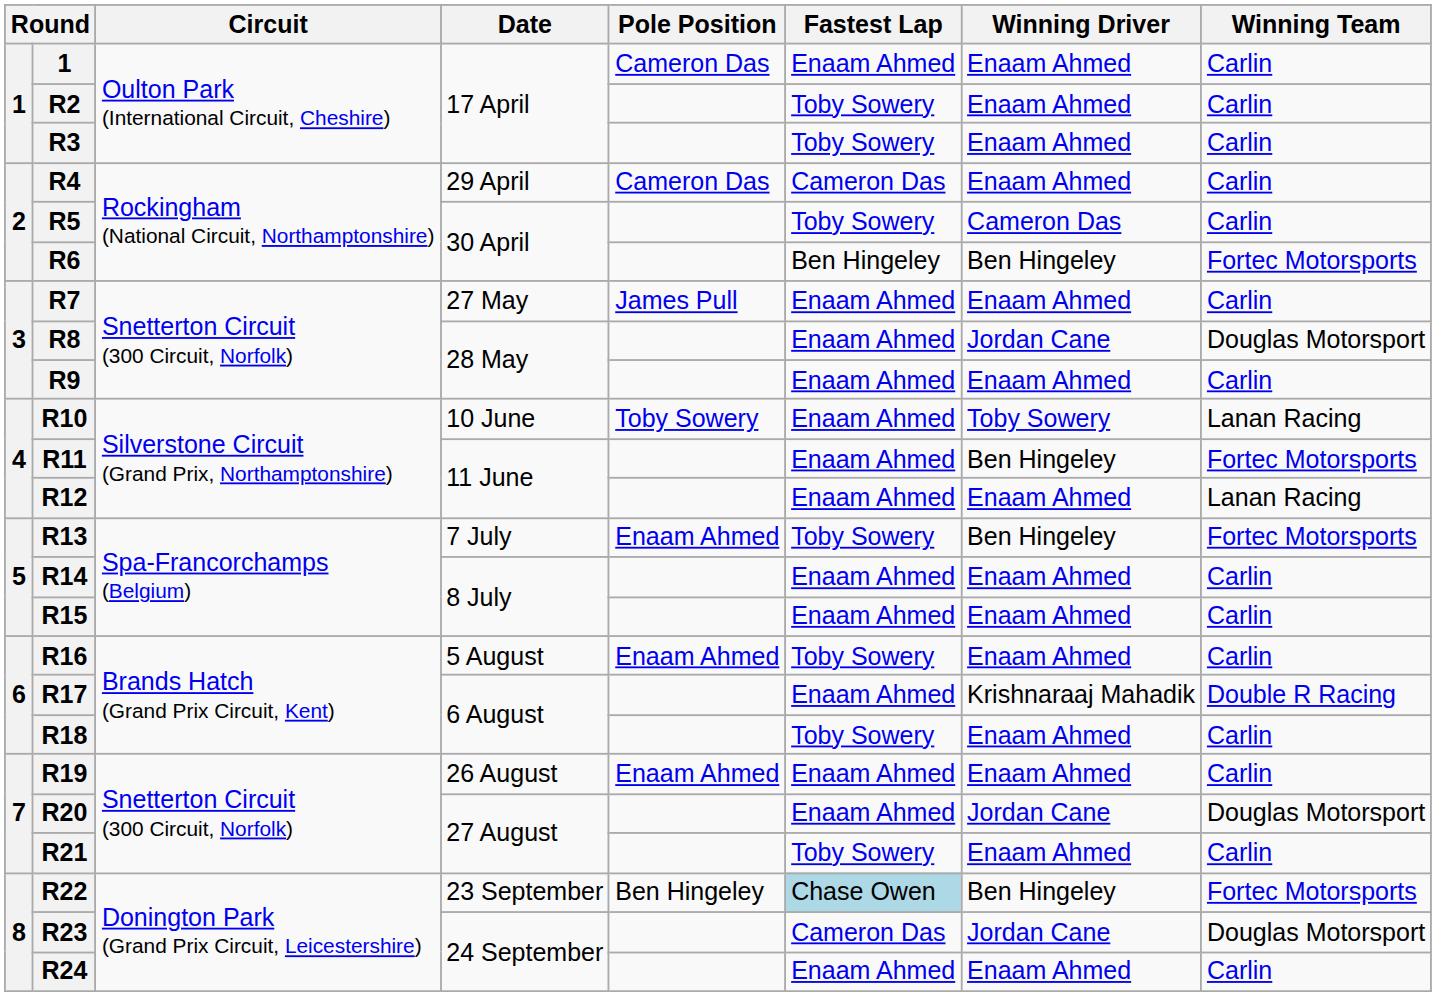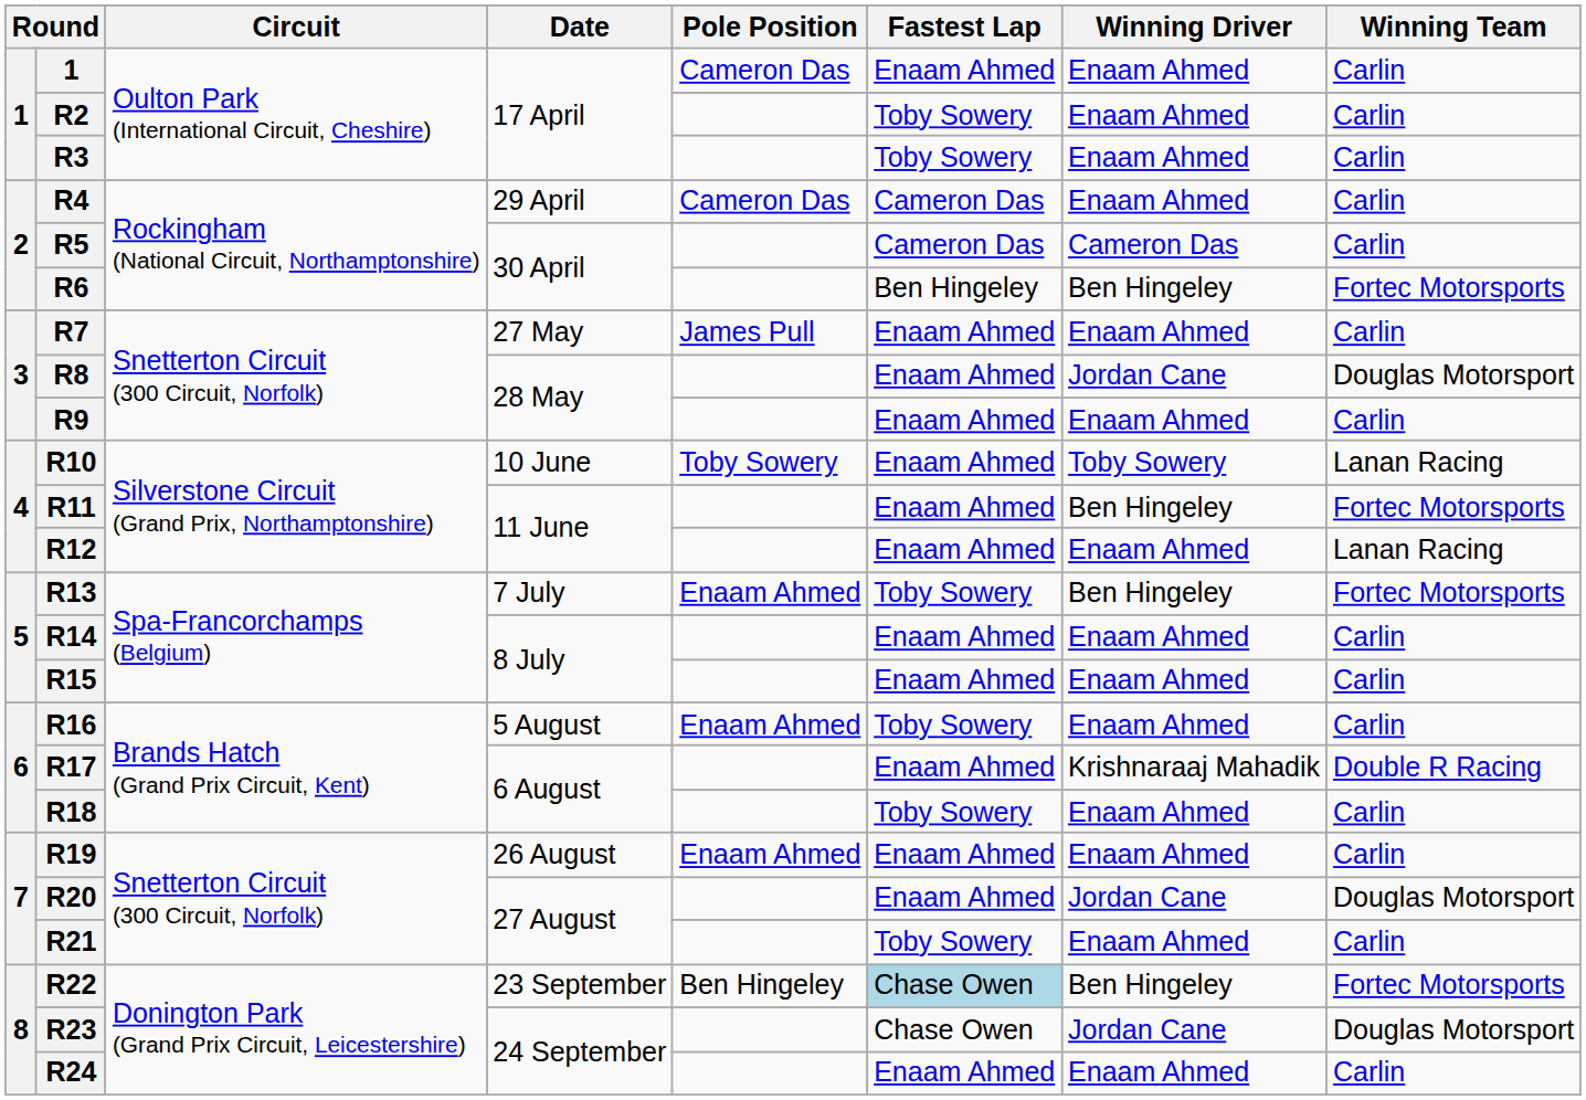R5 | Fastest Lap: Toby Sowery -> Cameron Das
R23 | Fastest Lap: Cameron Das -> Chase Owen
